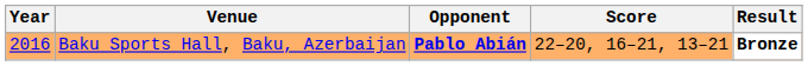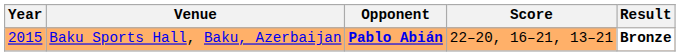Baku Sports Hall, Baku, Azerbaijan | Year: 2016 -> 2015
